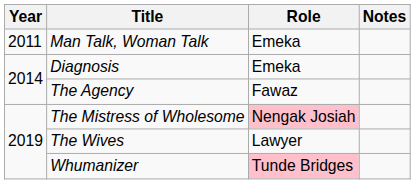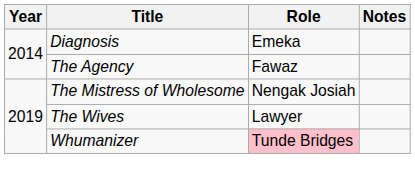- row: 2011 | Man Talk, Woman Talk | Emeka
The Mistress of Wholesome | Role: pink background -> no background
